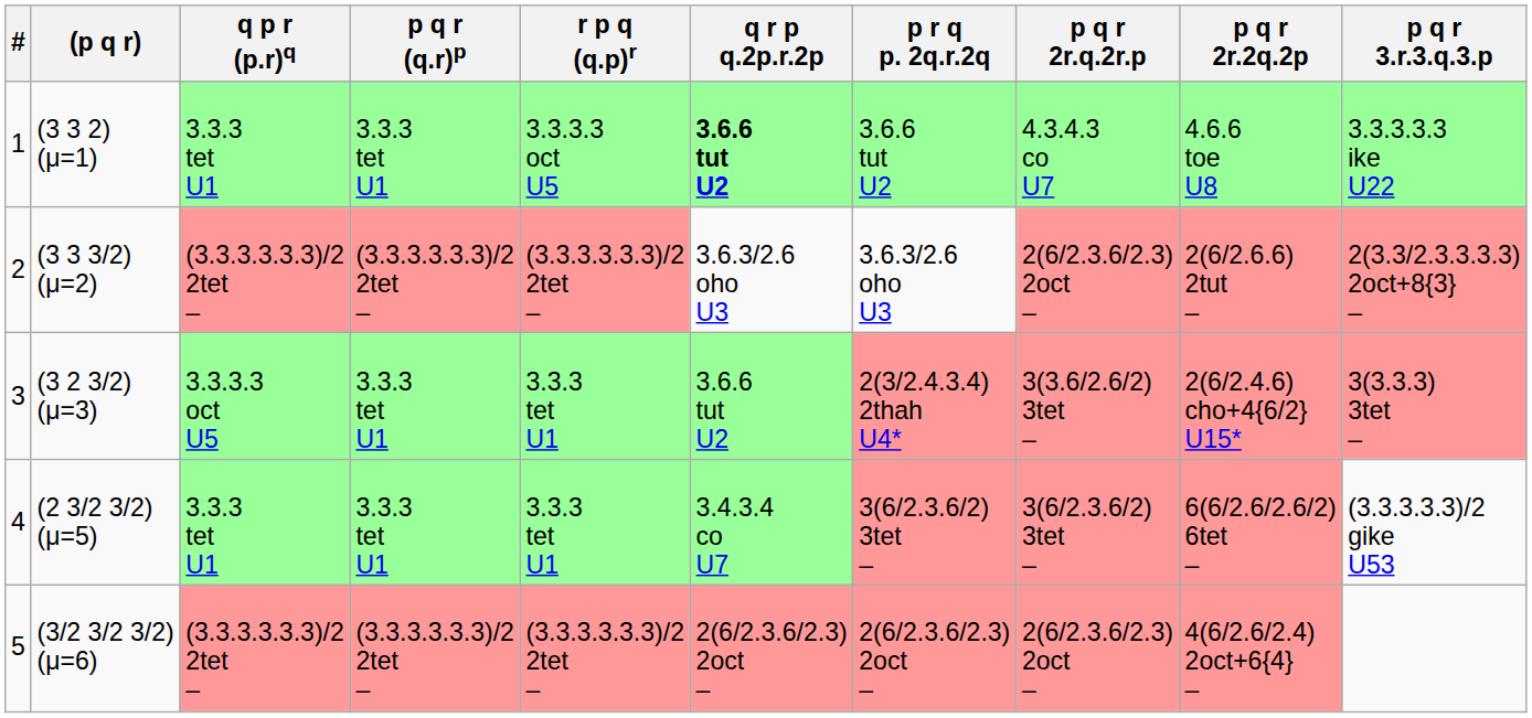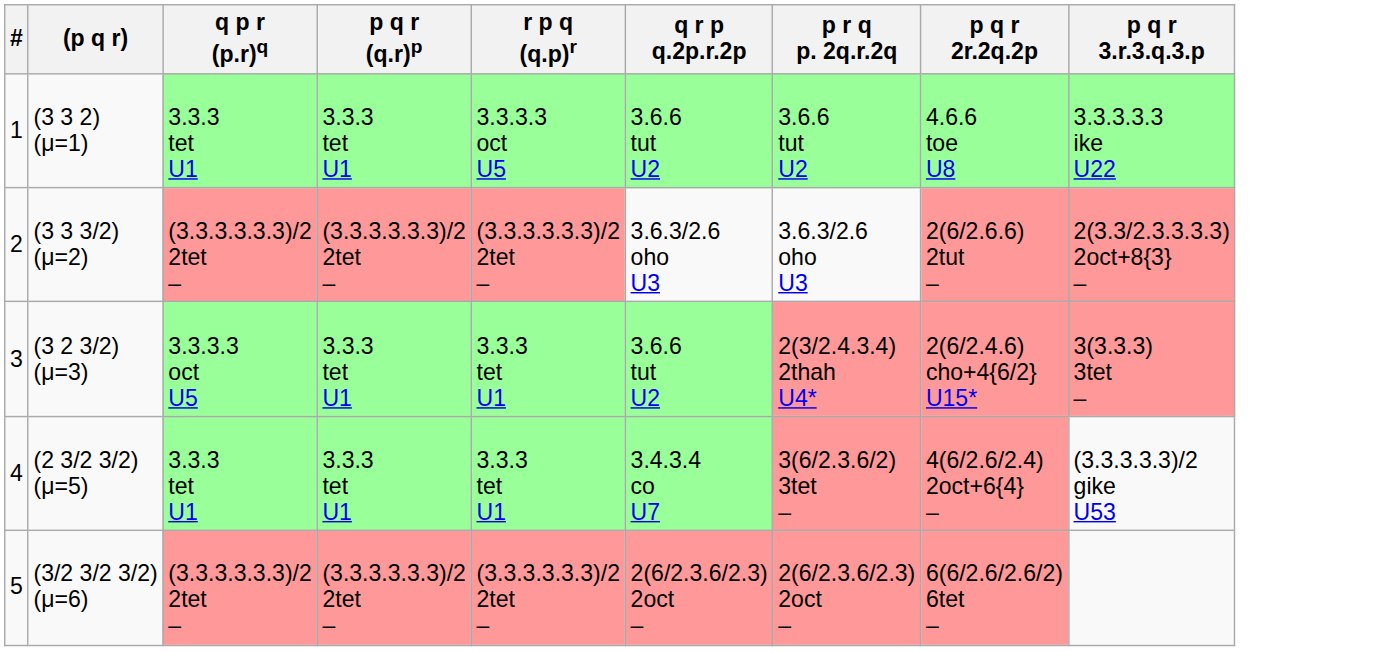- column: p q r 2r.q.2r.p | 4.3.4.3 co U7 | 2(6/2.3.6/2.3) 2oct – | 3(3.6/2.6/2) 3tet – | 3(6/2.3.6/2) 3tet – | 2(6/2.3.6/2.3) 2oct –
1 | q r p q.2p.r.2p: bold -> normal
4 | p q r 2r.2q.2p: 6(6/2.6/2.6/2) 6tet – -> 4(6/2.6/2.4) 2oct+6{4} –
5 | p q r 2r.2q.2p: 4(6/2.6/2.4) 2oct+6{4} – -> 6(6/2.6/2.6/2) 6tet –
